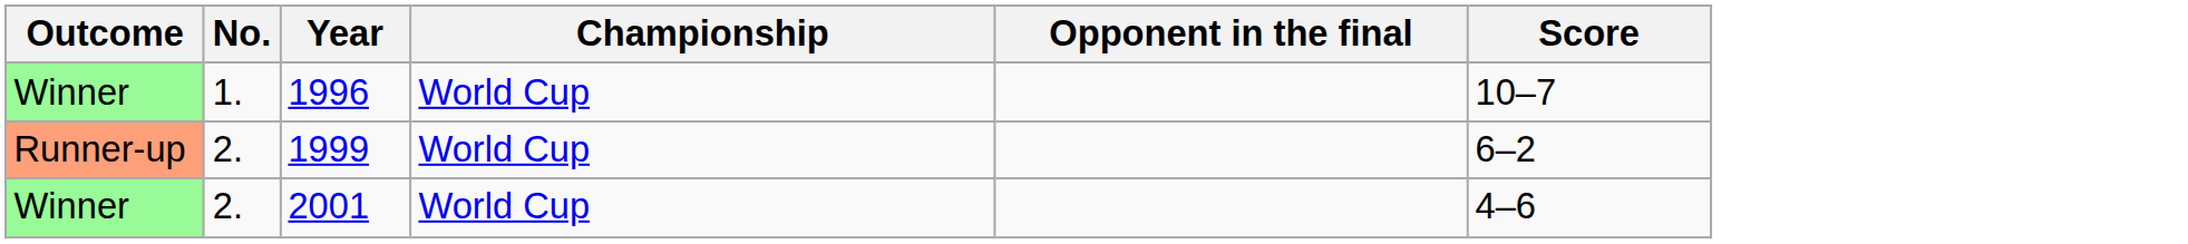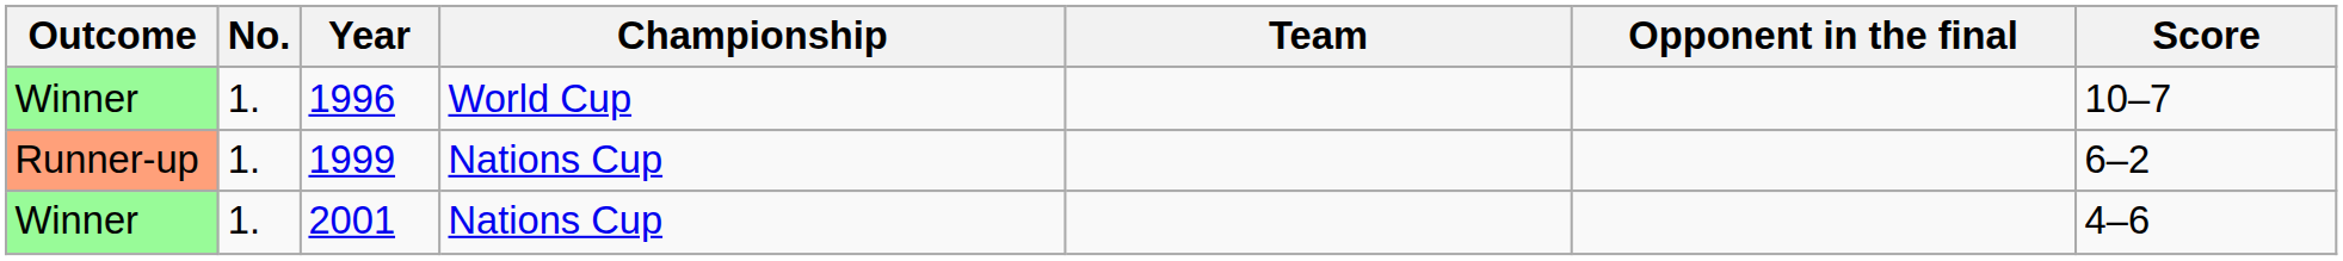+ column: Team
1999 | No.: 2. -> 1.
1999 | Championship: World Cup -> Nations Cup
2001 | No.: 2. -> 1.
2001 | Championship: World Cup -> Nations Cup
